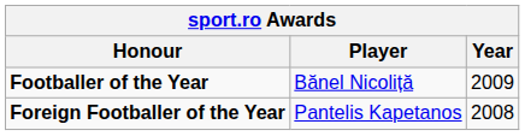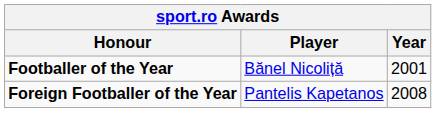Footballer of the Year | Year: 2009 -> 2001
